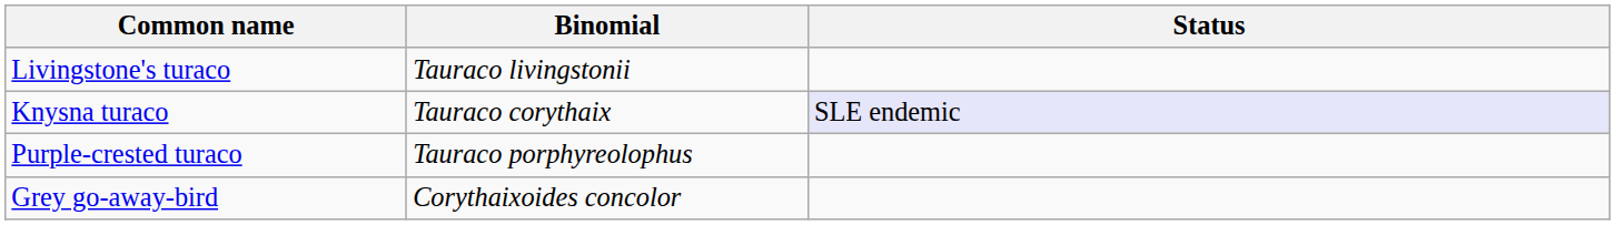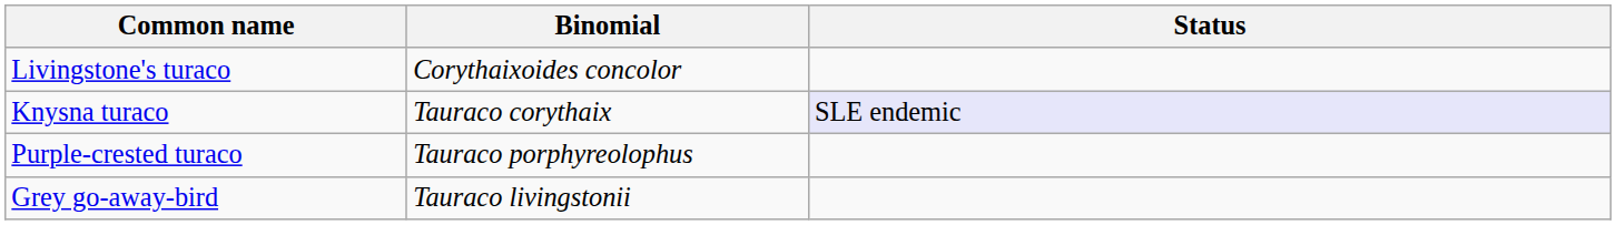Livingstone's turaco | Binomial: Tauraco livingstonii -> Corythaixoides concolor
Grey go-away-bird | Binomial: Corythaixoides concolor -> Tauraco livingstonii
